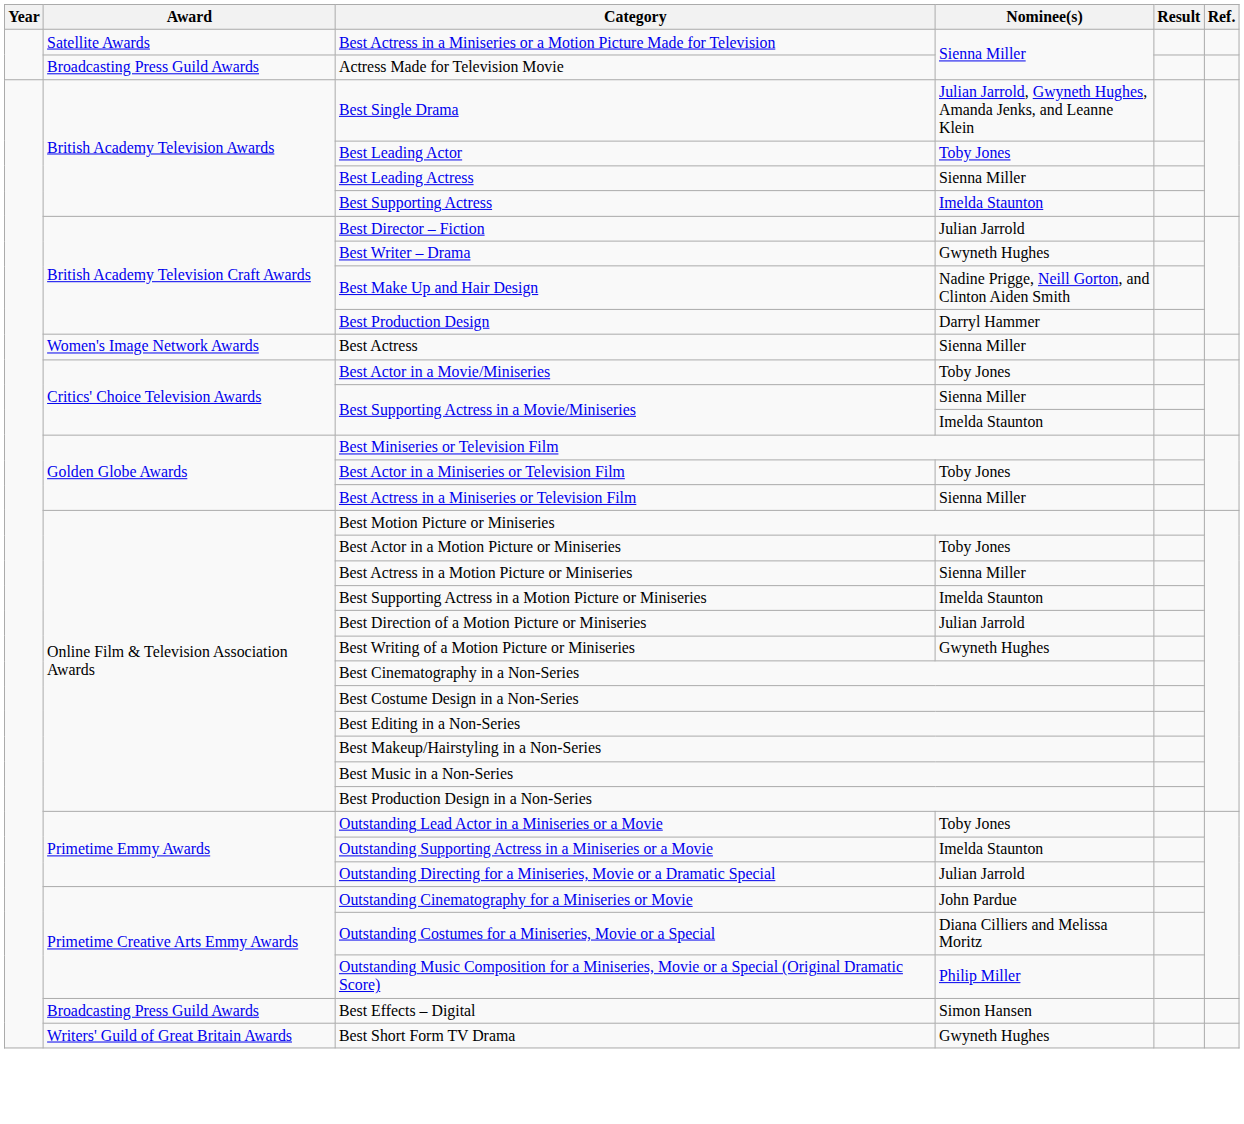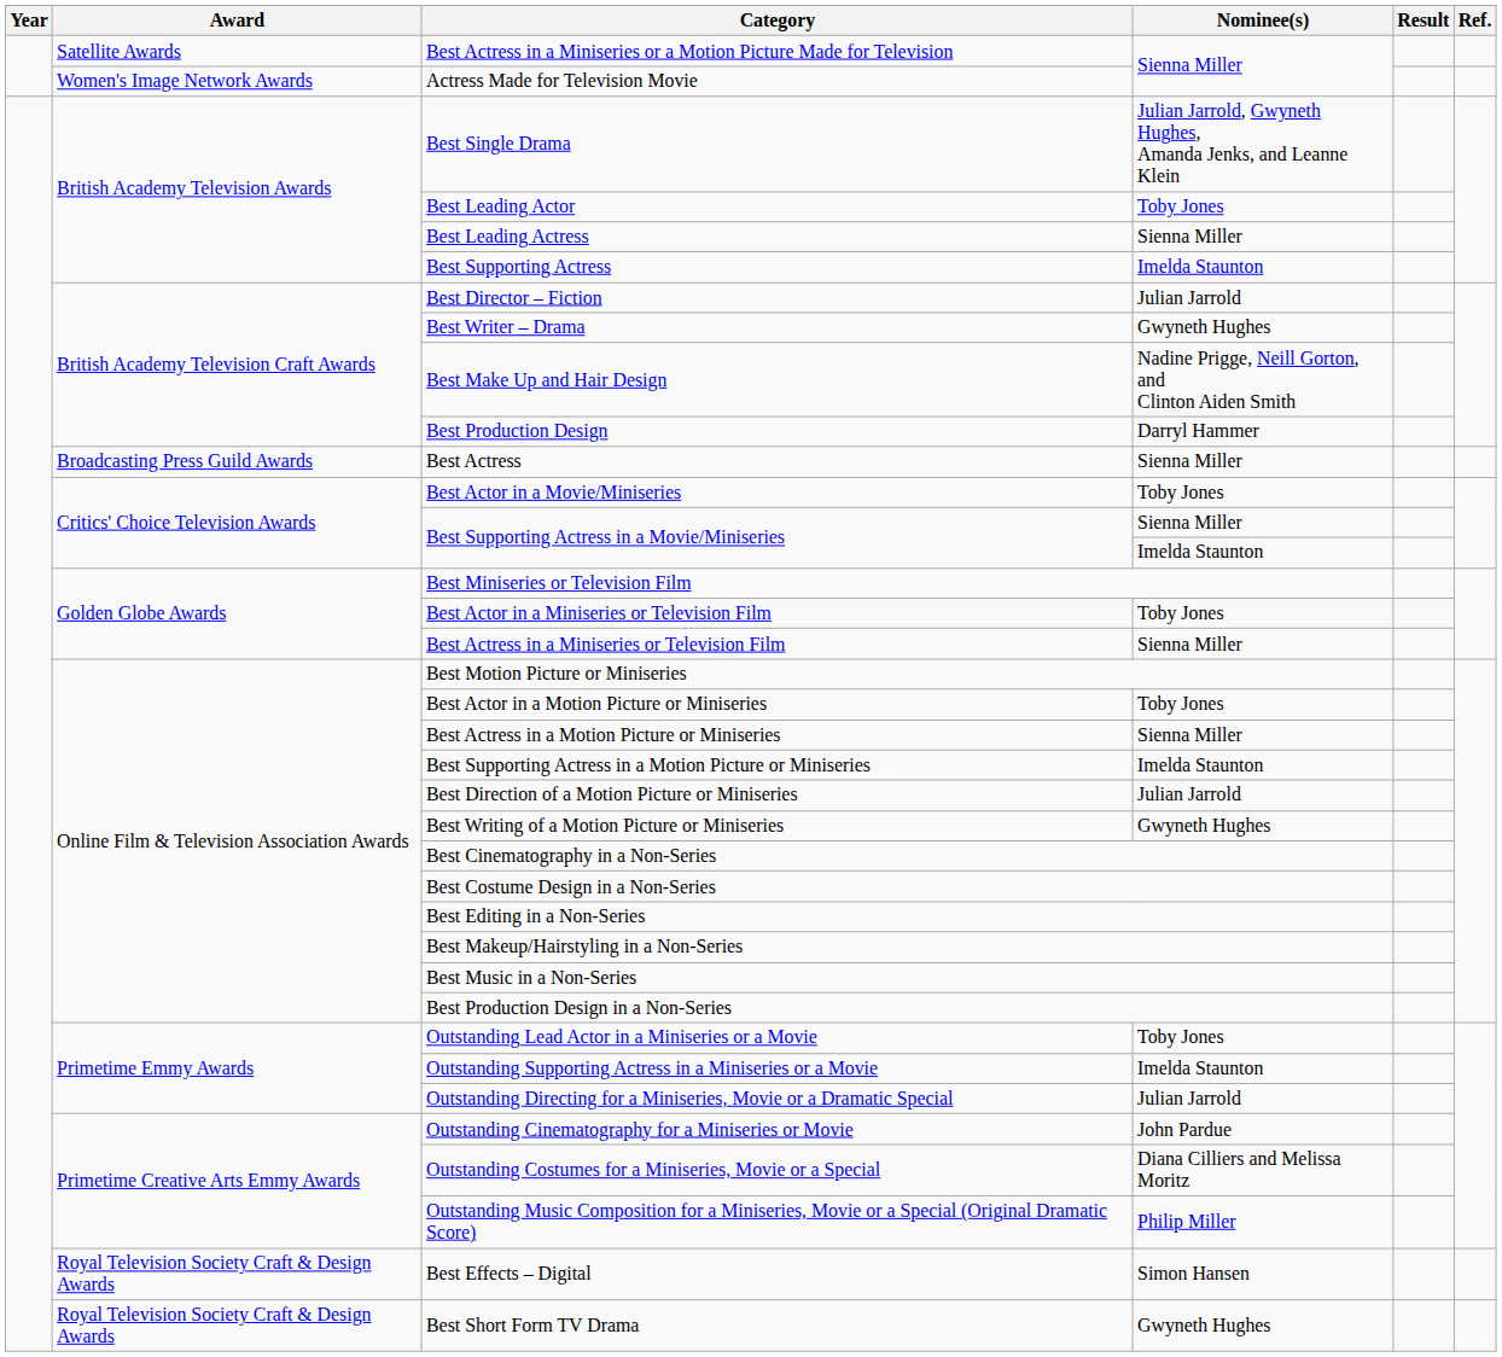Actress Made for Television Movie | Award: Broadcasting Press Guild Awards -> Women's Image Network Awards
Best Actress | Award: Women's Image Network Awards -> Broadcasting Press Guild Awards
Best Effects – Digital | Award: Broadcasting Press Guild Awards -> Royal Television Society Craft & Design Awards
Best Short Form TV Drama | Award: Writers' Guild of Great Britain Awards -> Royal Television Society Craft & Design Awards
